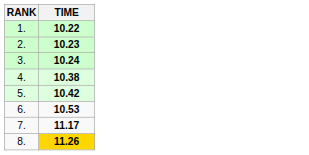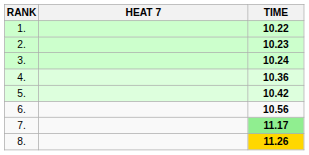+ column: HEAT 7
4. | TIME: 10.38 -> 10.36
6. | TIME: 10.53 -> 10.56
7. | TIME: no background -> lightgreen background
